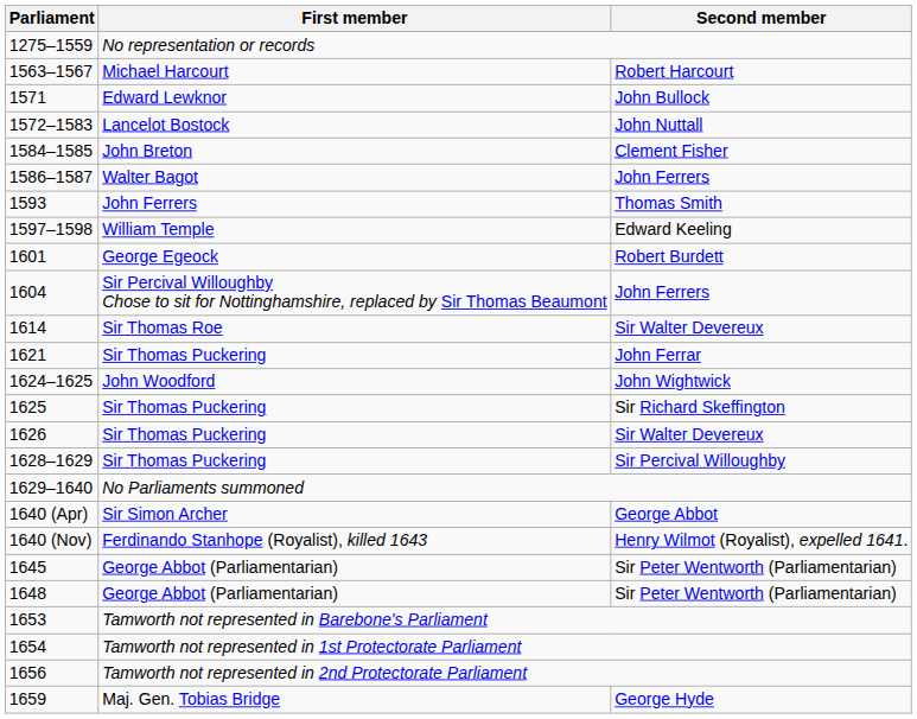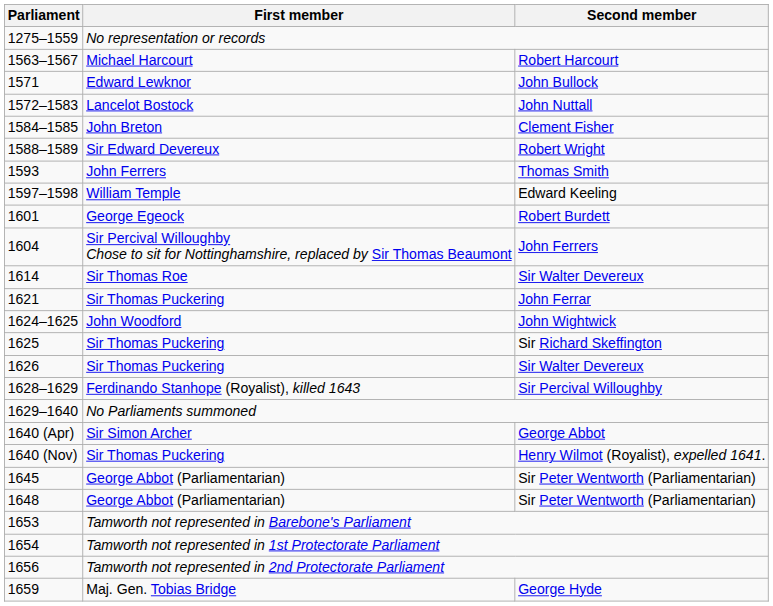- row: 1586–1587 | Walter Bagot | John Ferrers
+ row: 1588–1589 | Sir Edward Devereux | Robert Wright
1628–1629 | First member: Sir Thomas Puckering -> Ferdinando Stanhope (Royalist), killed 1643
1640 (Nov) | First member: Ferdinando Stanhope (Royalist), killed 1643 -> Sir Thomas Puckering
